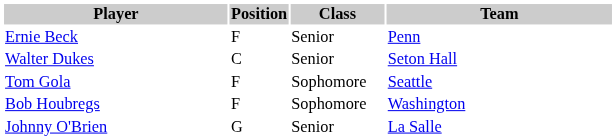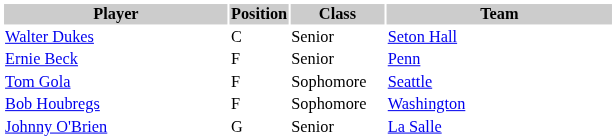rows swapped: Ernie Beck <-> Walter Dukes
